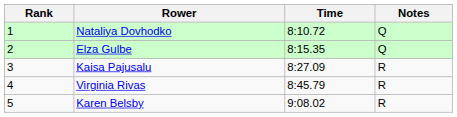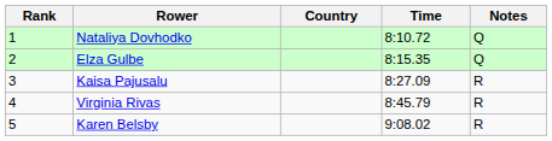+ column: Country
